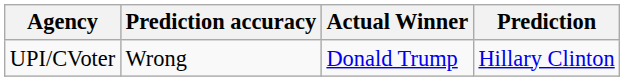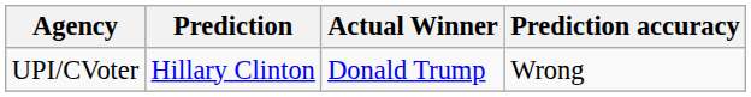columns swapped: Prediction <-> Prediction accuracy
